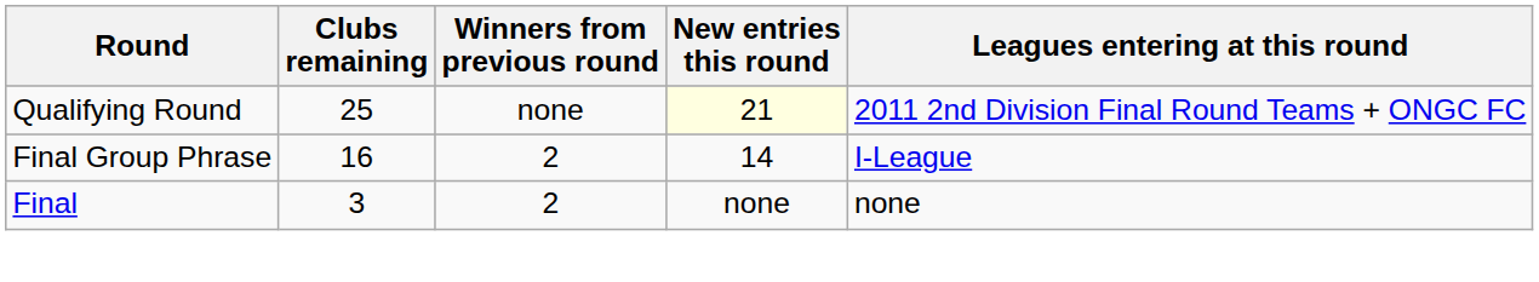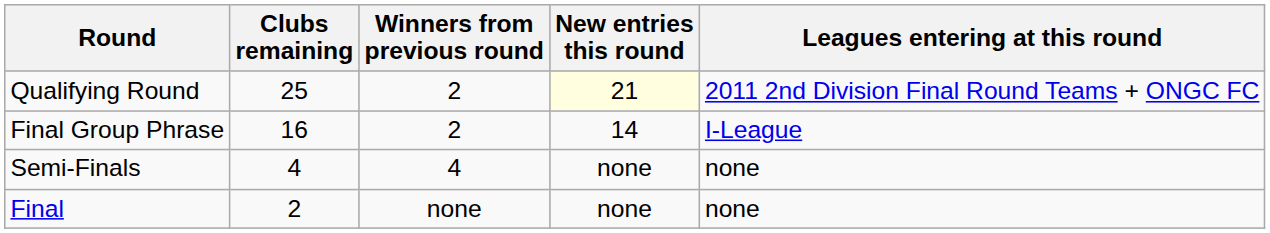Qualifying Round | Winners from previous round: none -> 2
+ row: Semi-Finals | 4 | 4 | none | none
Final | Clubs remaining: 3 -> 2
Final | Winners from previous round: 2 -> none
